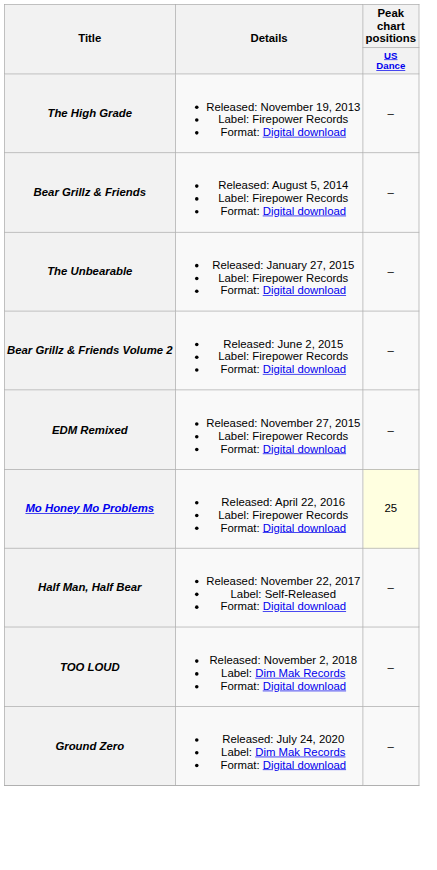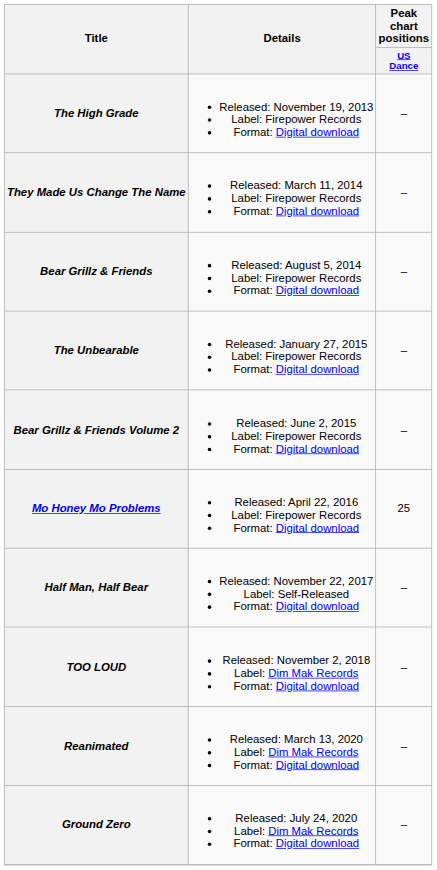+ row: They Made Us Change The Name | Released: March 11, 2014 Label: Firepower Records Format: Digital download | –
- row: EDM Remixed | Released: November 27, 2015 Label: Firepower Records Format: Digital download | –
Mo Honey Mo Problems | Peak chart positions / US Dance: lightyellow background -> no background
+ row: Reanimated | Released: March 13, 2020 Label: Dim Mak Records Format: Digital download | –
